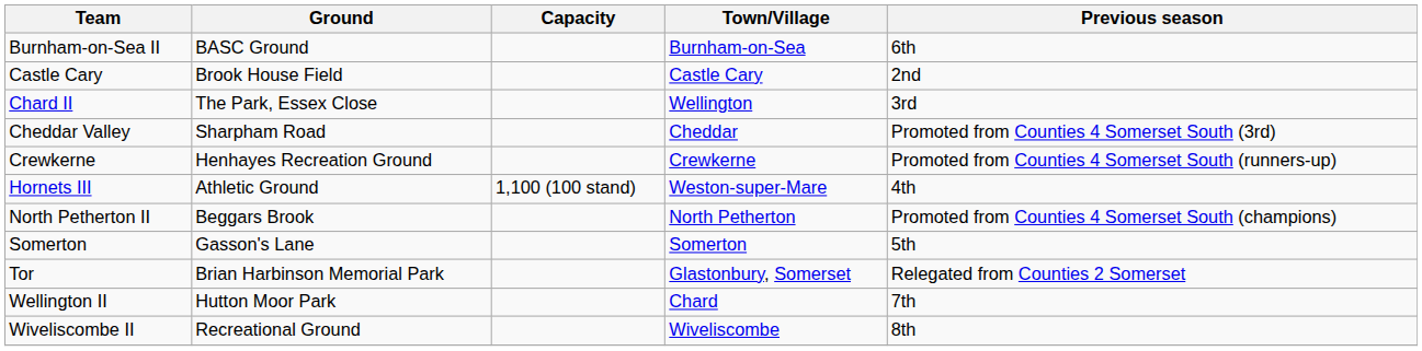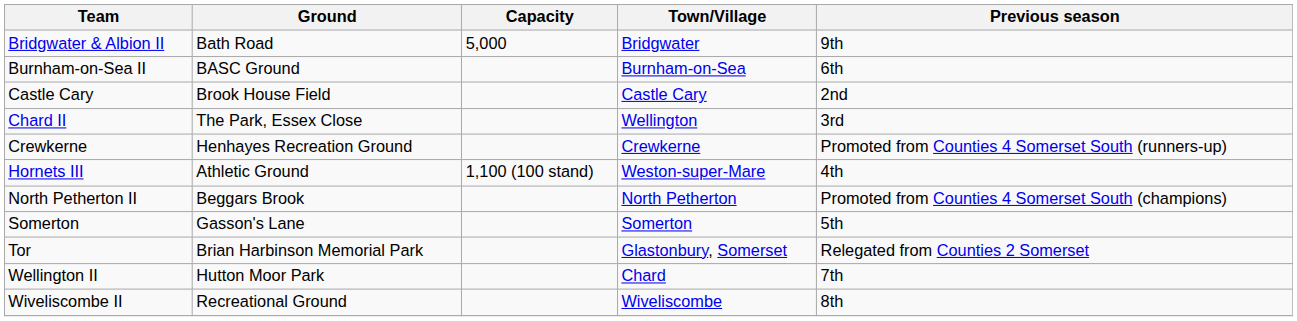+ row: Bridgwater & Albion II | Bath Road | 5,000 | Bridgwater | 9th
- row: Cheddar Valley | Sharpham Road | Cheddar | Promoted from Counties 4 Somerset South (3rd)
